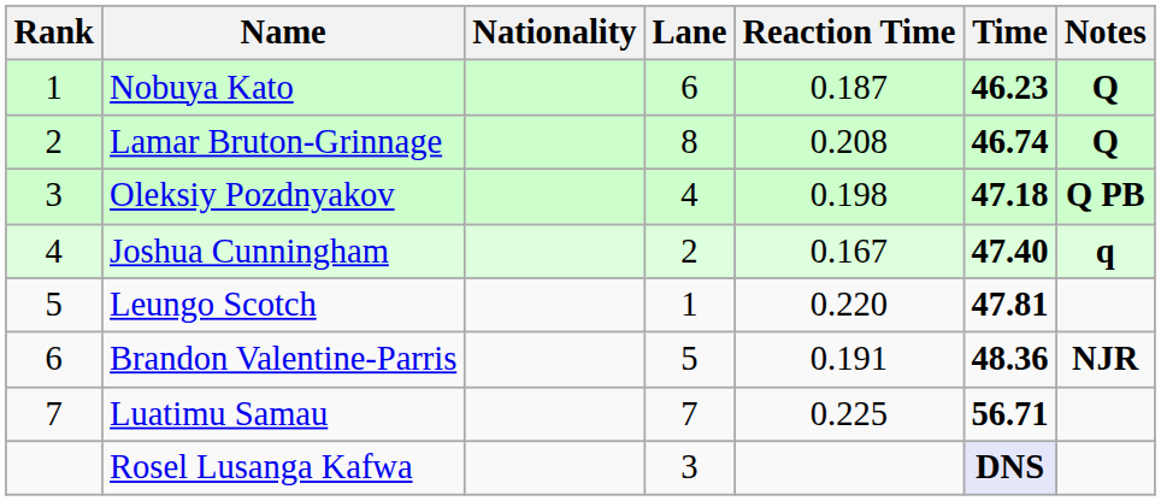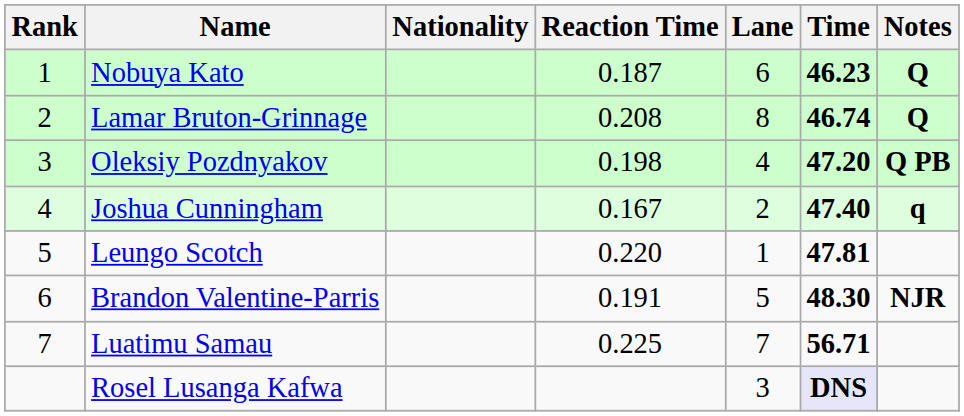columns swapped: Lane <-> Reaction Time
Oleksiy Pozdnyakov | Time: 47.18 -> 47.20
Brandon Valentine-Parris | Time: 48.36 -> 48.30
